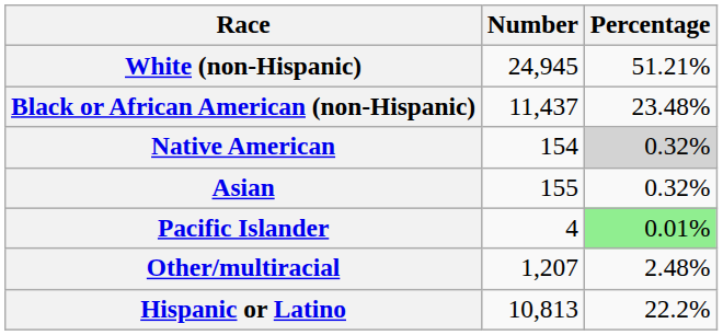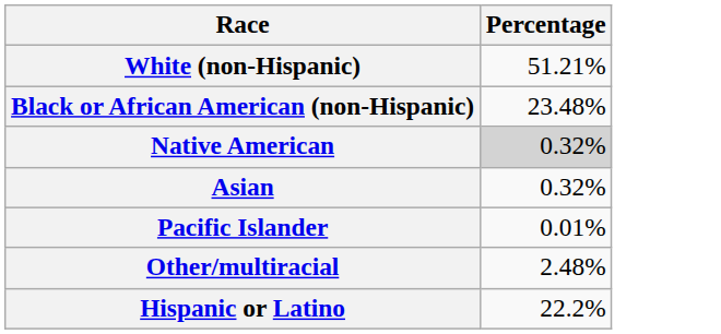- column: Number | 24,945 | 11,437 | 154 | 155 | 4 | 1,207 | 10,813
Pacific Islander | Percentage: lightgreen background -> no background
